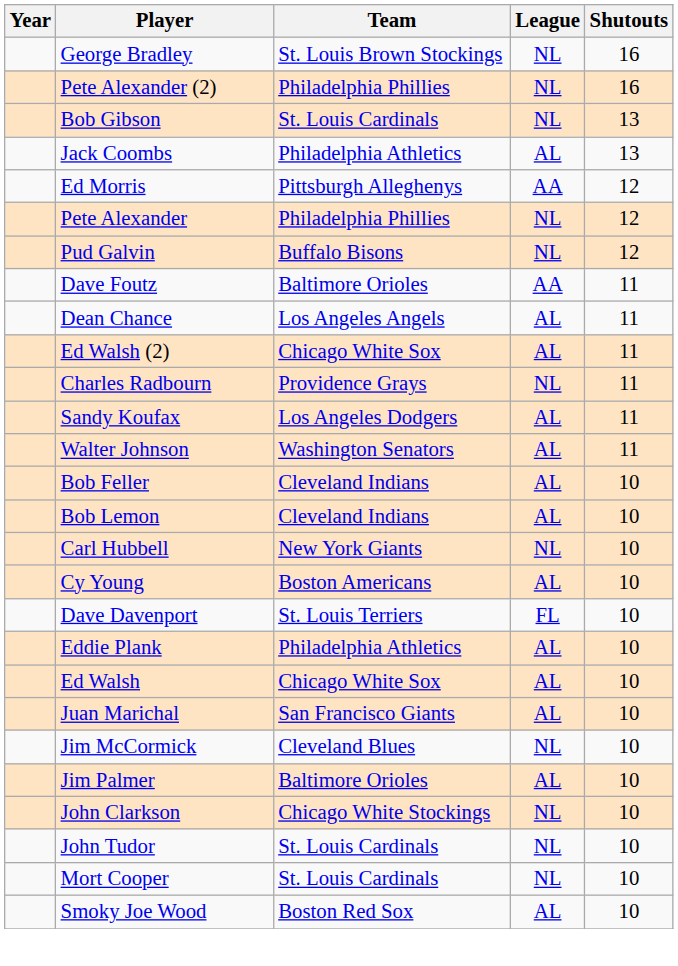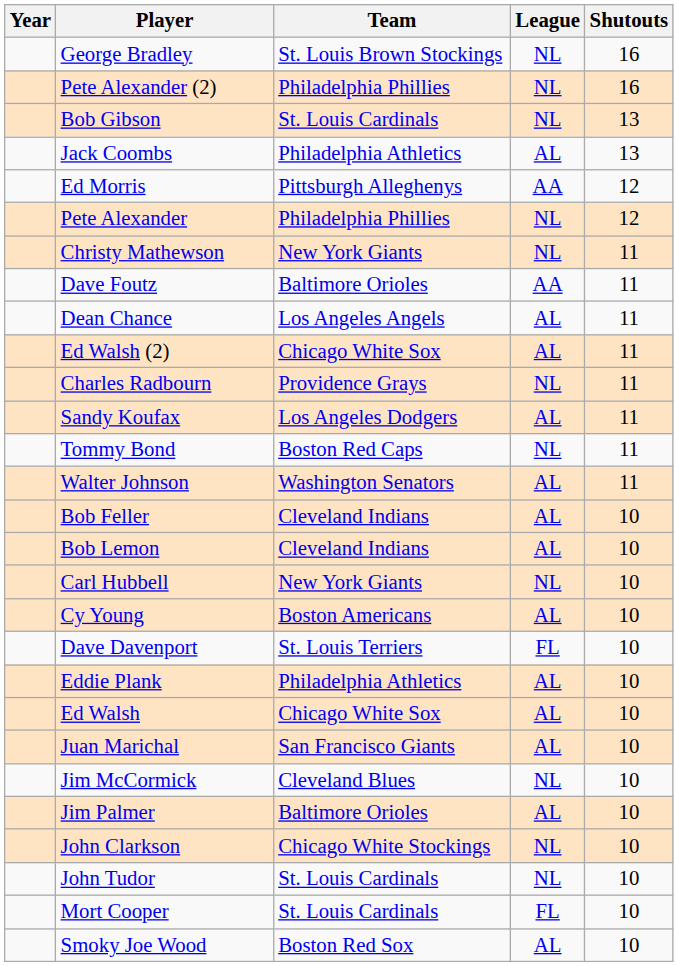- row: Pud Galvin | Buffalo Bisons | NL | 12
+ row: Christy Mathewson | New York Giants | NL | 11
+ row: Tommy Bond | Boston Red Caps | NL | 11
Mort Cooper | League: NL -> FL
